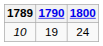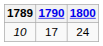10 | 1790: 19 -> 17
